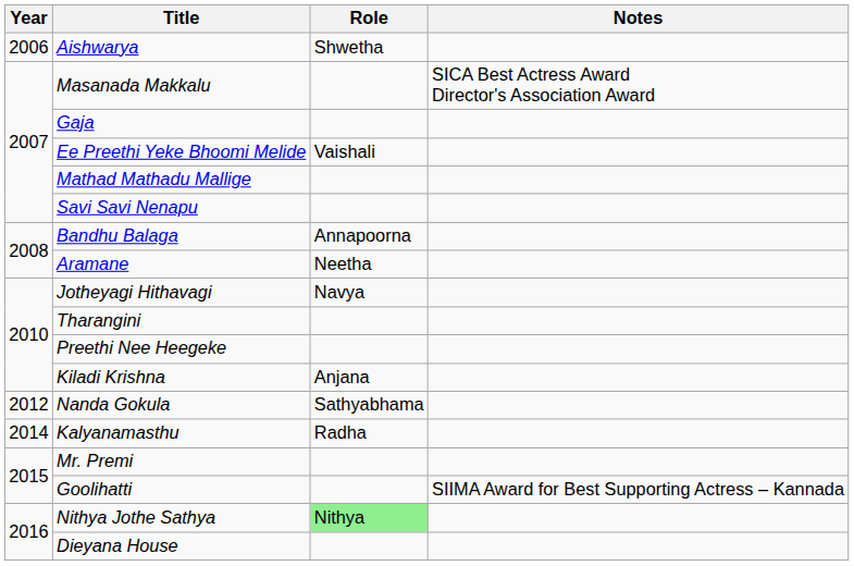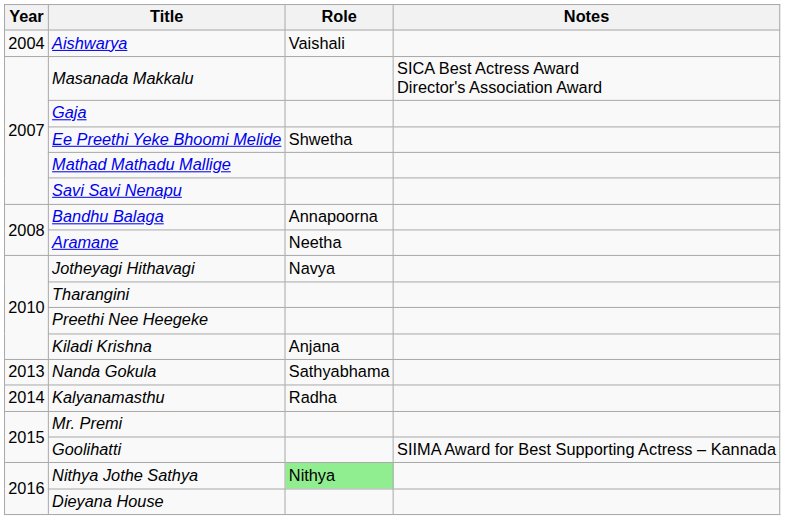Aishwarya | Year: 2006 -> 2004
Aishwarya | Role: Shwetha -> Vaishali
Ee Preethi Yeke Bhoomi Melide | Role: Vaishali -> Shwetha
Nanda Gokula | Year: 2012 -> 2013
